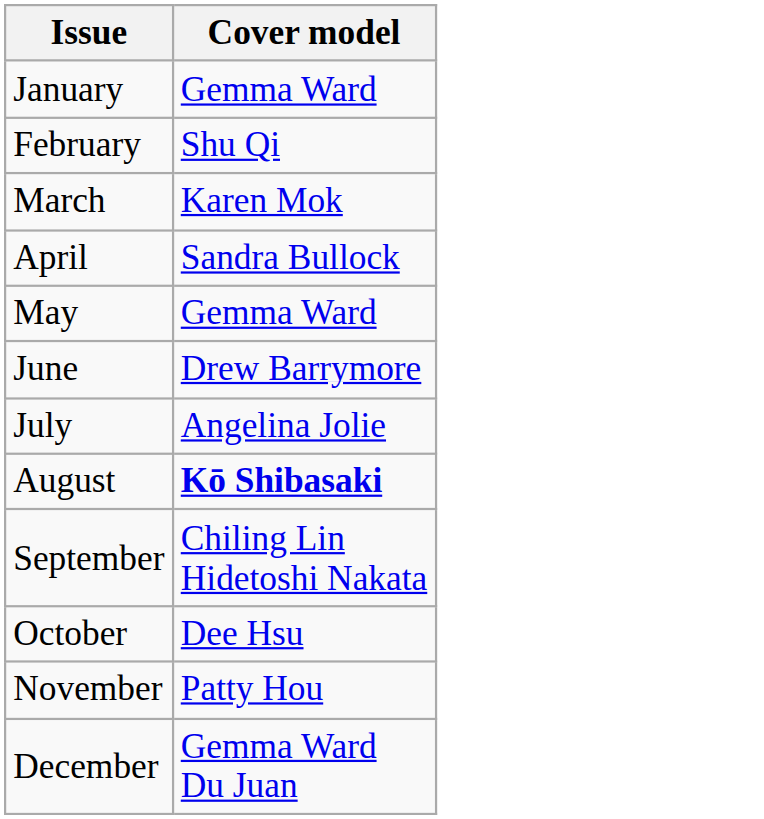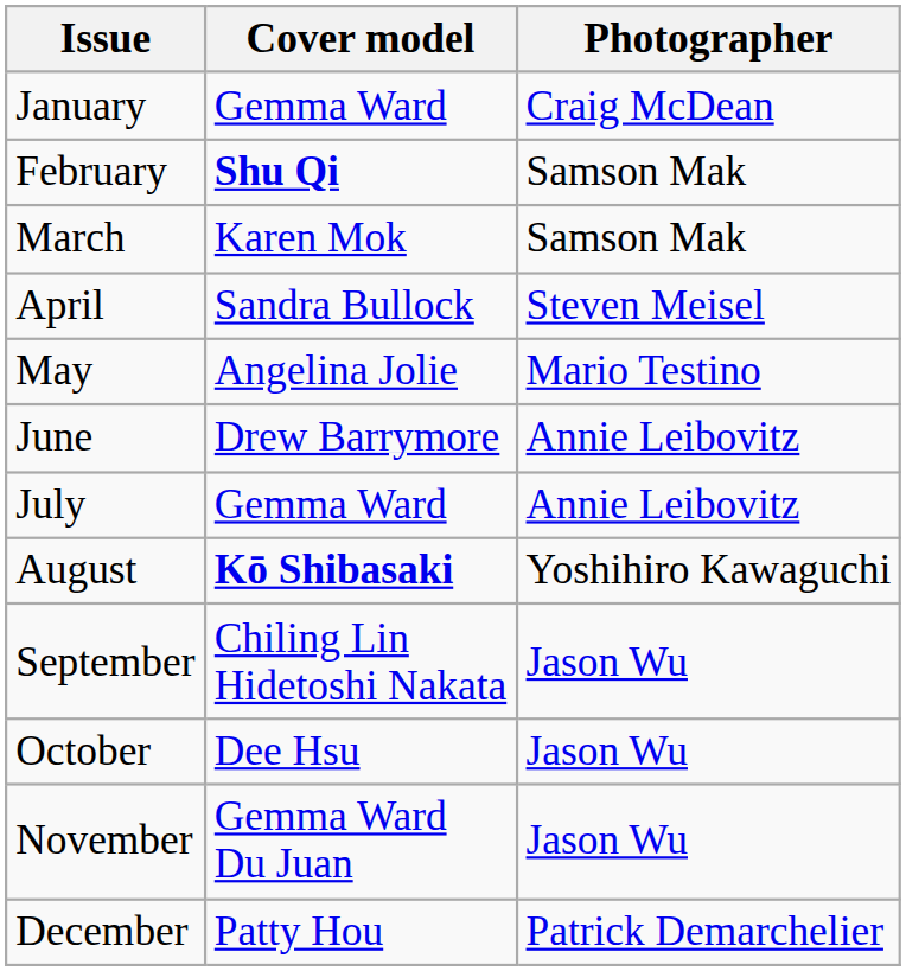+ column: Photographer | Craig McDean | Samson Mak | Samson Mak | Steven Meisel | Mario Testino | Annie Leibovitz | Annie Leibovitz | Yoshihiro Kawaguchi | Jason Wu | Jason Wu | Jason Wu | Patrick Demarchelier
February | Cover model: normal -> bold
May | Cover model: Gemma Ward -> Angelina Jolie
July | Cover model: Angelina Jolie -> Gemma Ward
November | Cover model: Patty Hou -> Gemma Ward Du Juan
December | Cover model: Gemma Ward Du Juan -> Patty Hou
